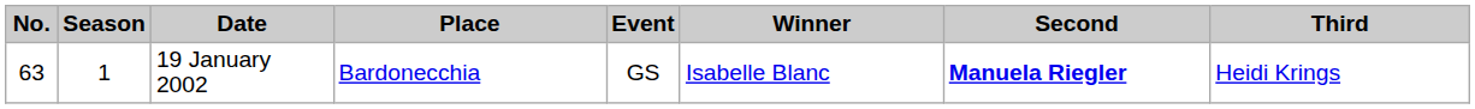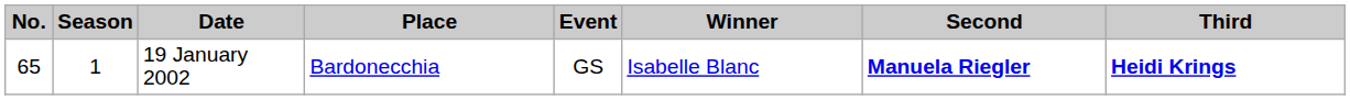19 January 2002 | No.: 63 -> 65
19 January 2002 | Third: normal -> bold
